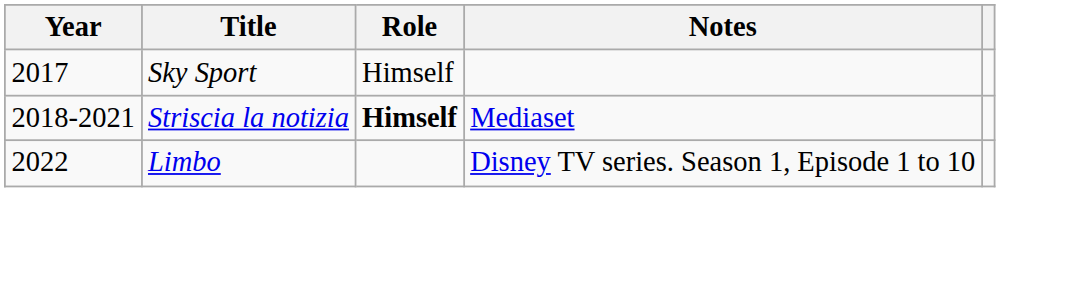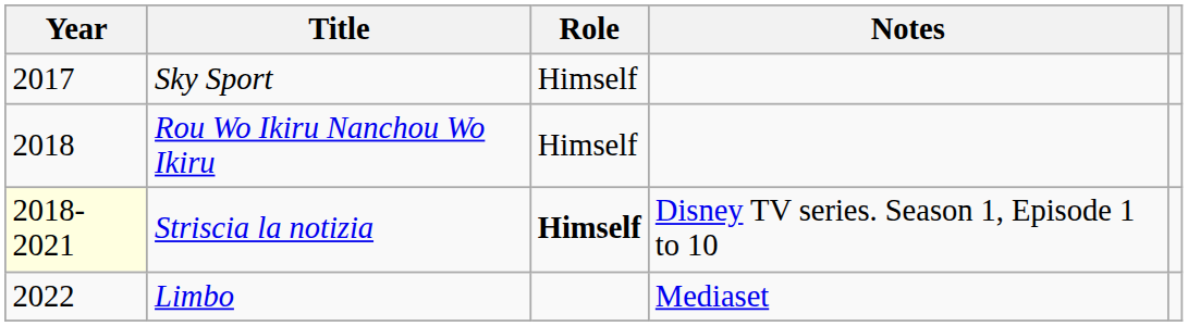+ row: 2018 | Rou Wo Ikiru Nanchou Wo Ikiru | Himself
Striscia la notizia | Year: no background -> lightyellow background
Striscia la notizia | Notes: Mediaset -> Disney TV series. Season 1, Episode 1 to 10
Limbo | Notes: Disney TV series. Season 1, Episode 1 to 10 -> Mediaset
